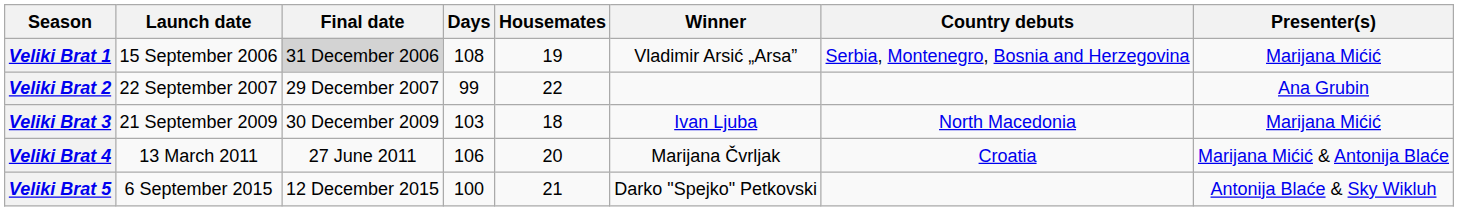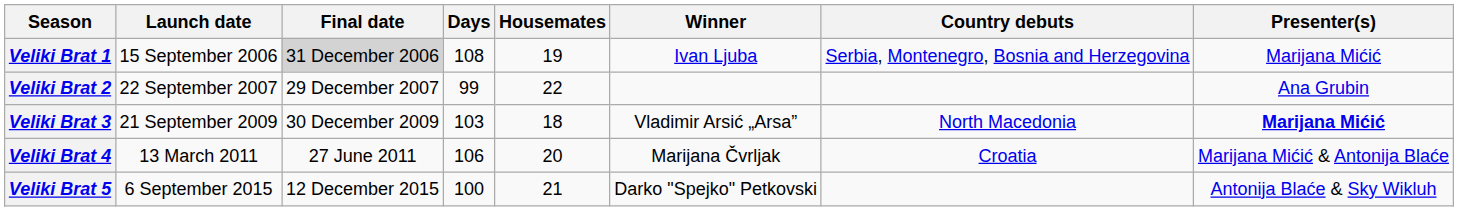Veliki Brat 1 | Winner: Vladimir Arsić „Arsa” -> Ivan Ljuba
Veliki Brat 3 | Winner: Ivan Ljuba -> Vladimir Arsić „Arsa”
Veliki Brat 3 | Presenter(s): normal -> bold
